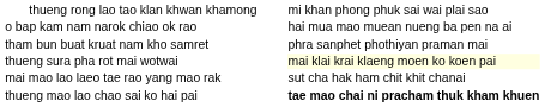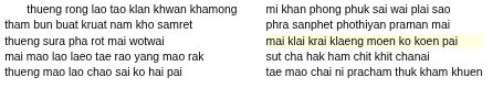- row: o bap kam nam narok chiao ok rao | hai mua mao muean nueng ba pen na ai
thueng mao lao chao sai ko hai pai | column 3: bold -> normal
